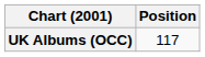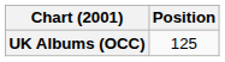UK Albums (OCC) | Position: 117 -> 125
